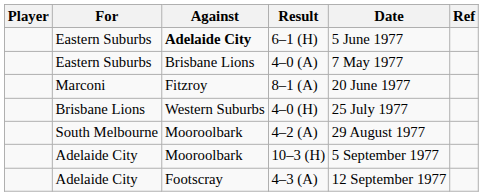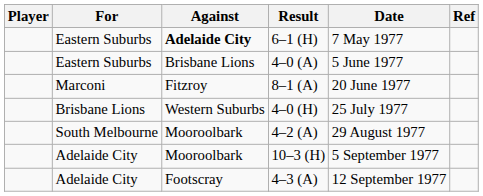6–1 (H) | Date: 5 June 1977 -> 7 May 1977
4–0 (A) | Date: 7 May 1977 -> 5 June 1977
